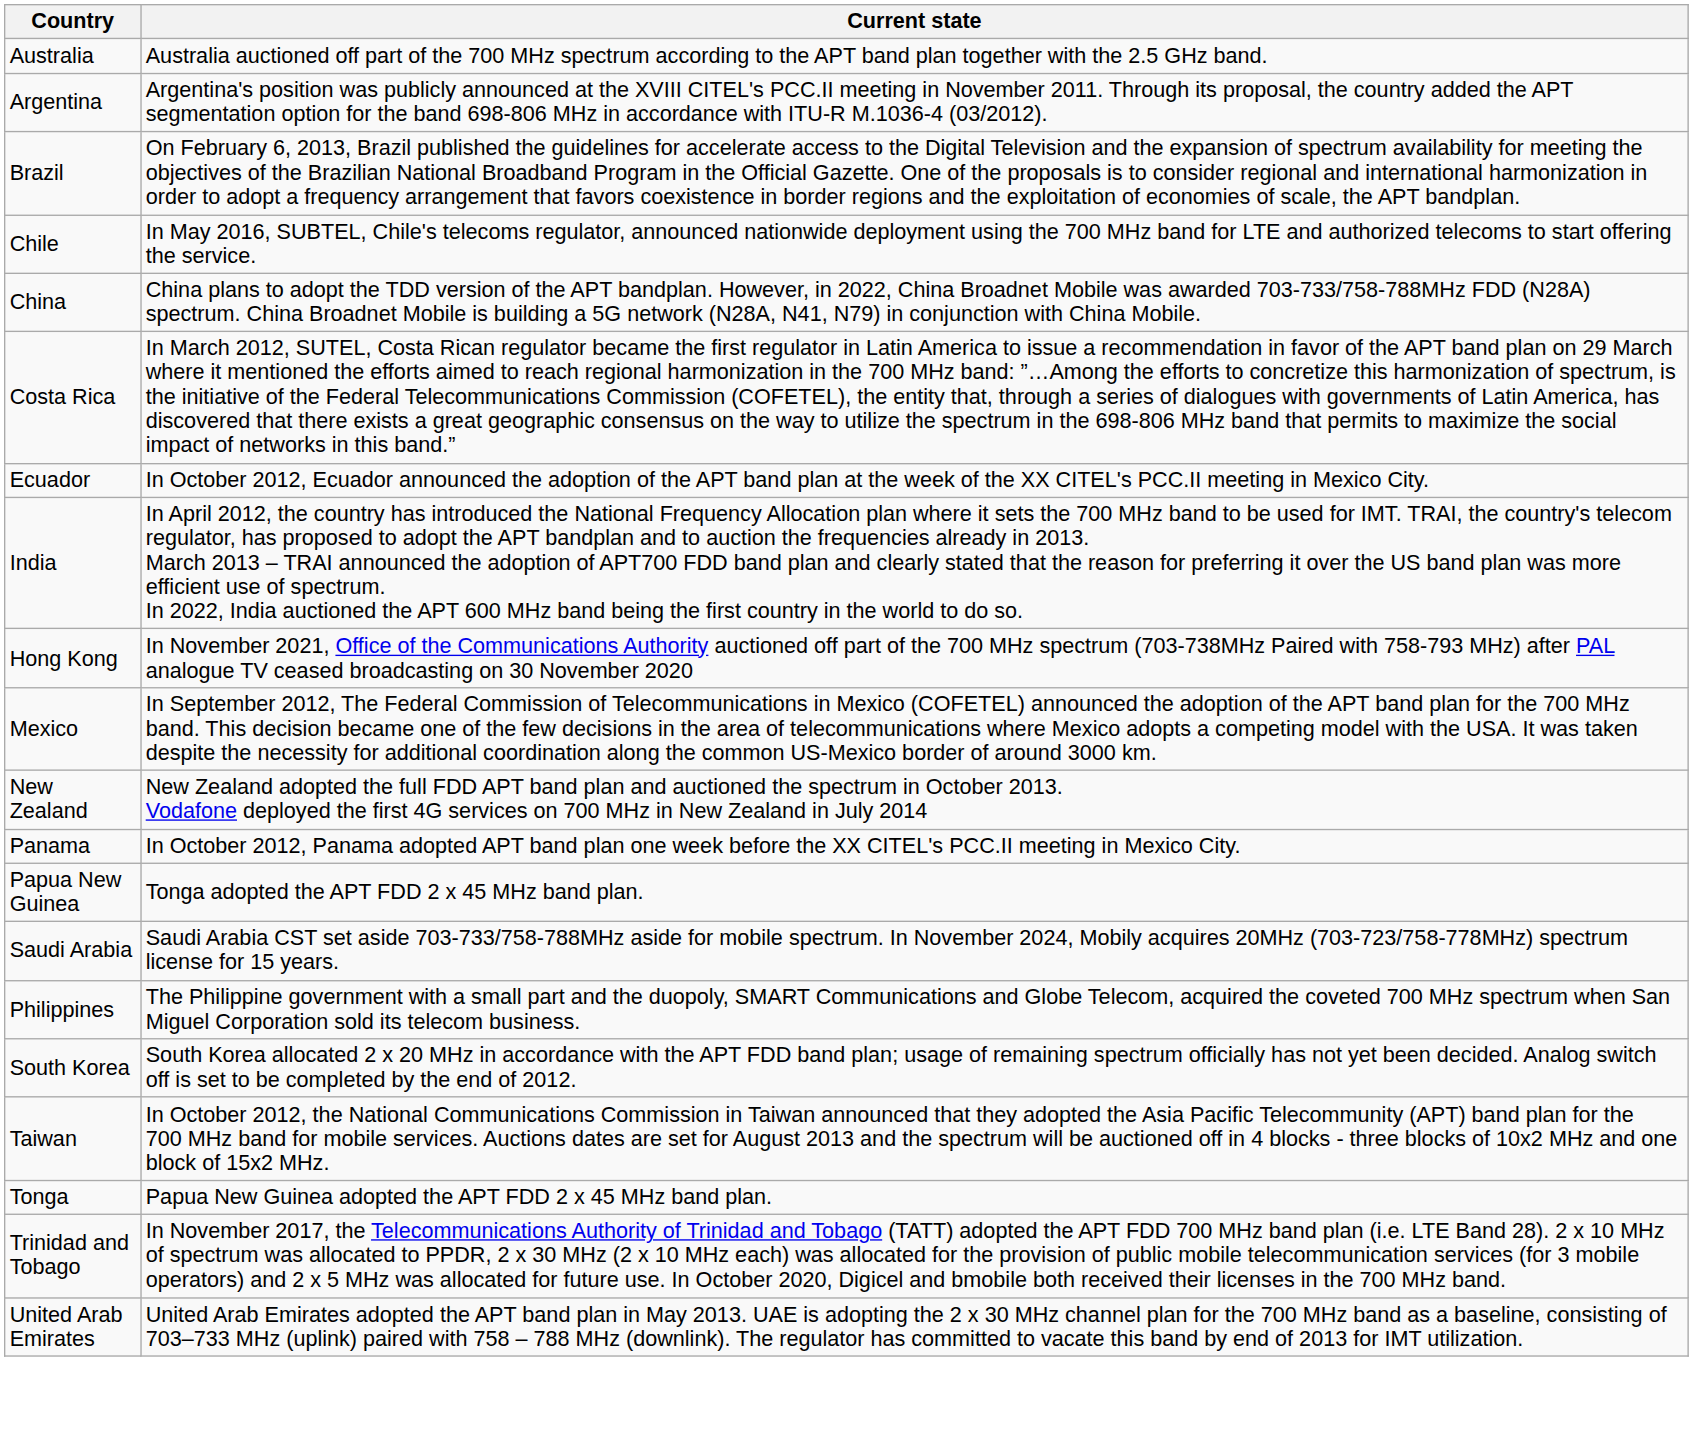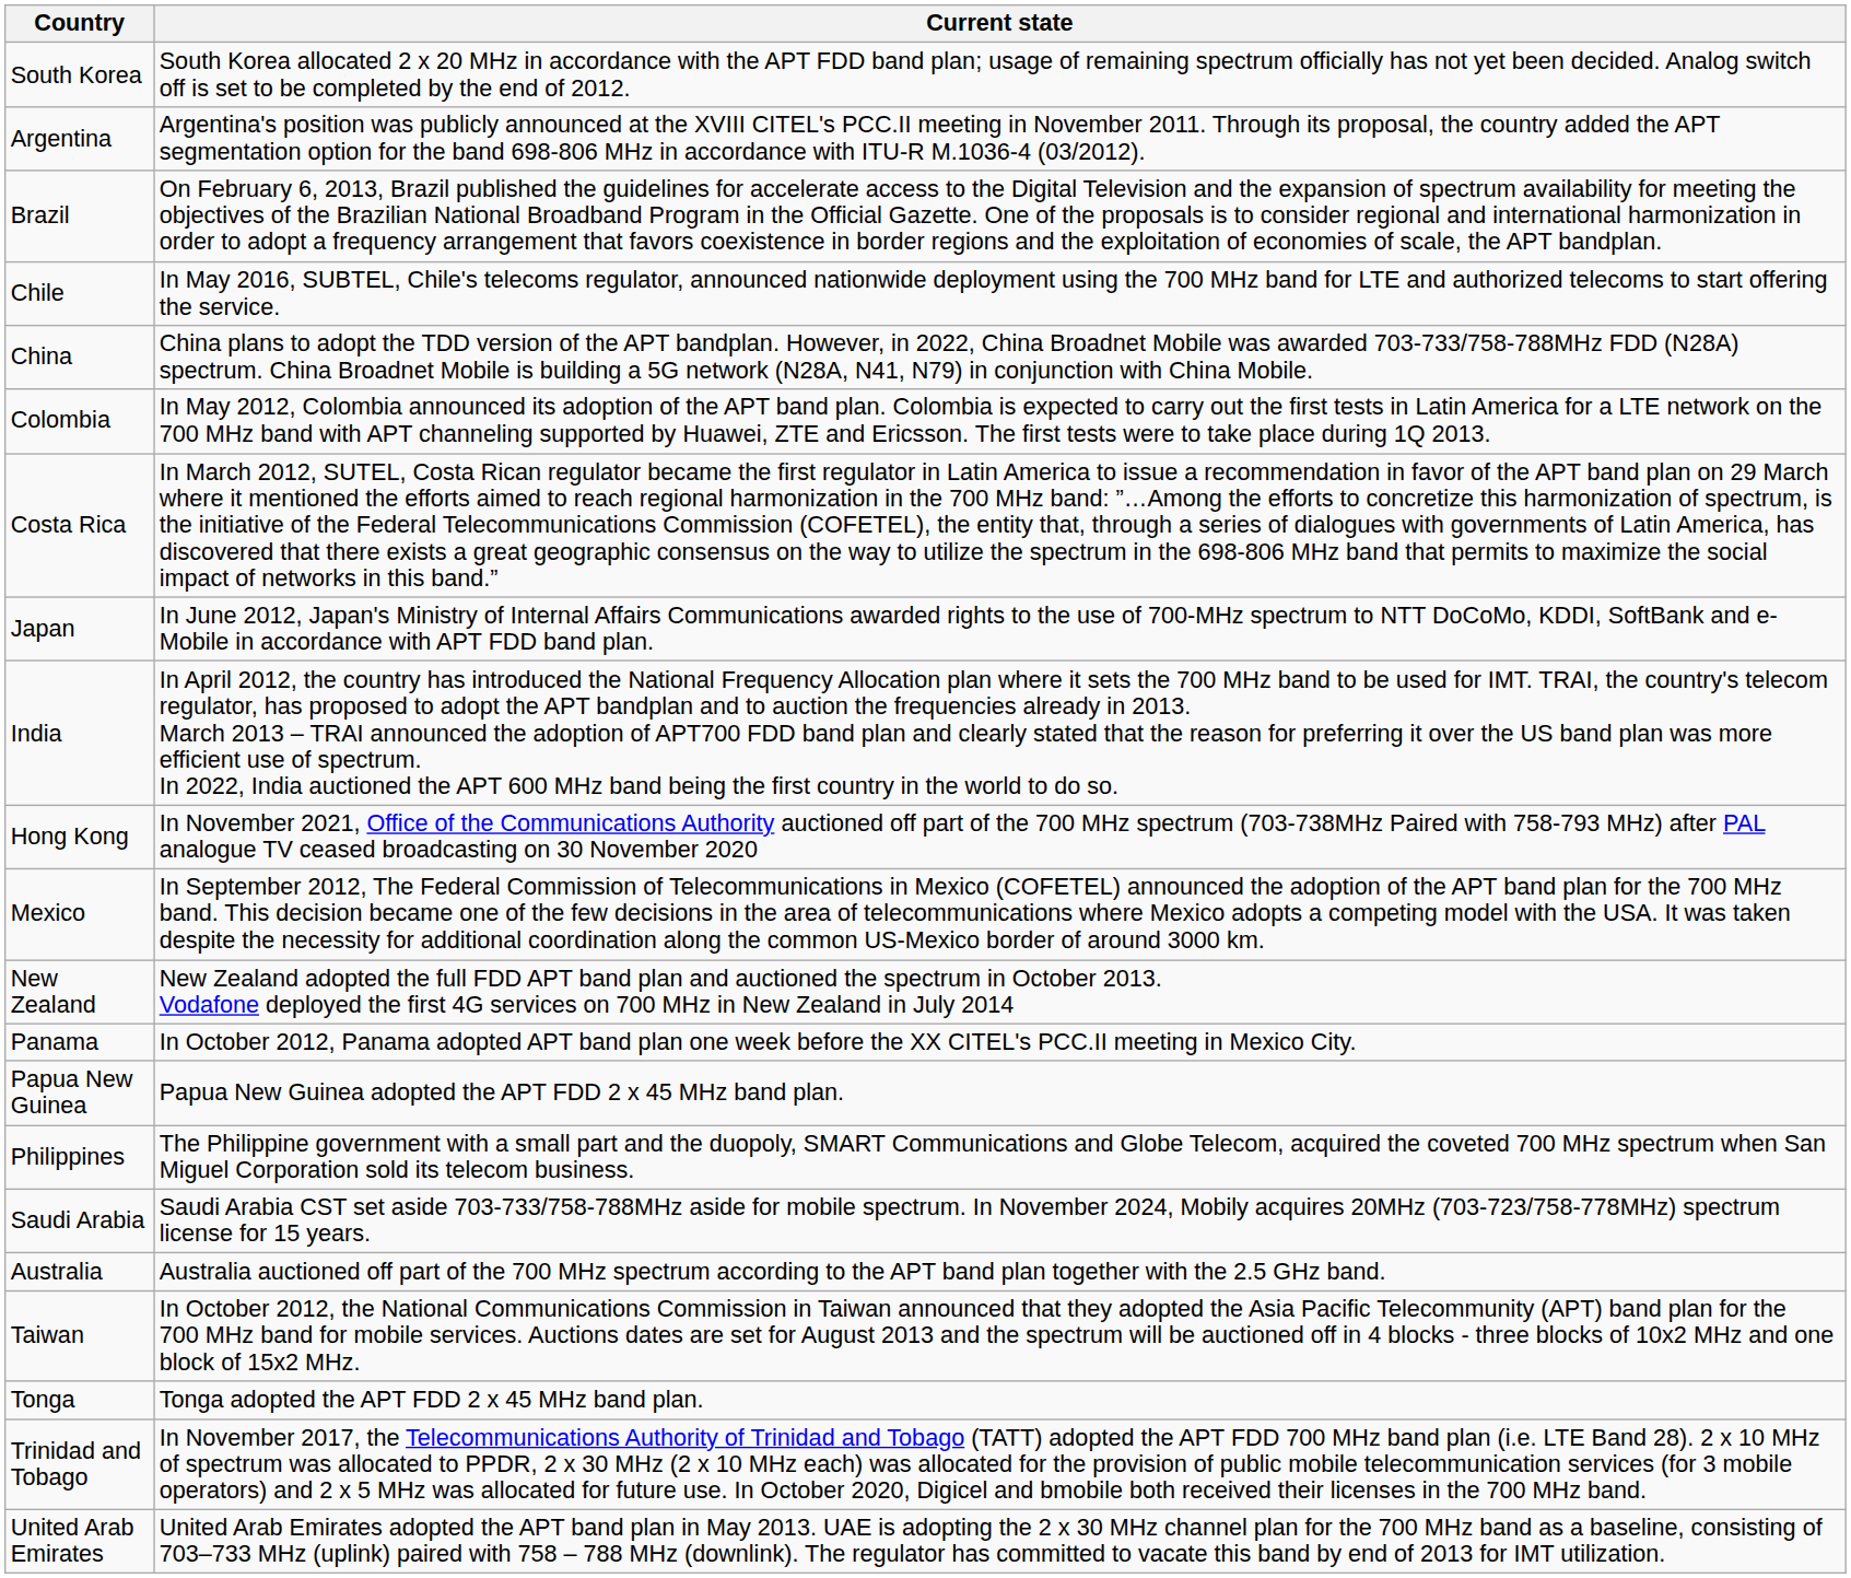rows swapped: Australia <-> South Korea
+ row: Colombia | In May 2012, Colombia announced its adoption of the APT band plan. Colombia is expected to carry out the first tests in Latin America for a LTE network on the 700 MHz band with APT channeling supported by Huawei, ZTE and Ericsson. The first tests were to take place during 1Q 2013.
- row: Ecuador | In October 2012, Ecuador announced the adoption of the APT band plan at the week of the XX CITEL's PCC.II meeting in Mexico City.
+ row: Japan | In June 2012, Japan's Ministry of Internal Affairs Communications awarded rights to the use of 700-MHz spectrum to NTT DoCoMo, KDDI, SoftBank and e-Mobile in accordance with APT FDD band plan.
Papua New Guinea | Current state: Tonga adopted the APT FDD 2 x 45 MHz band plan. -> Papua New Guinea adopted the APT FDD 2 x 45 MHz band plan.
rows swapped: Philippines <-> Saudi Arabia
Tonga | Current state: Papua New Guinea adopted the APT FDD 2 x 45 MHz band plan. -> Tonga adopted the APT FDD 2 x 45 MHz band plan.
